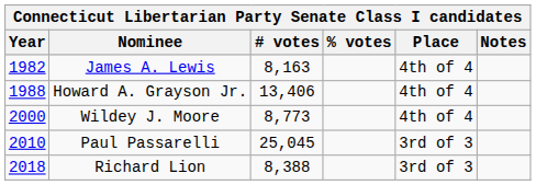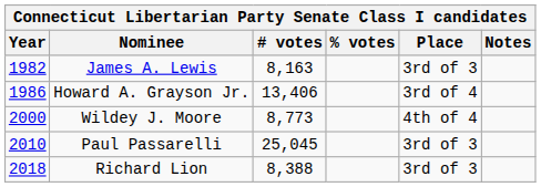James A. Lewis | Place: 4th of 4 -> 3rd of 3
Howard A. Grayson Jr. | Year: 1988 -> 1986
Howard A. Grayson Jr. | Place: 4th of 4 -> 3rd of 4
